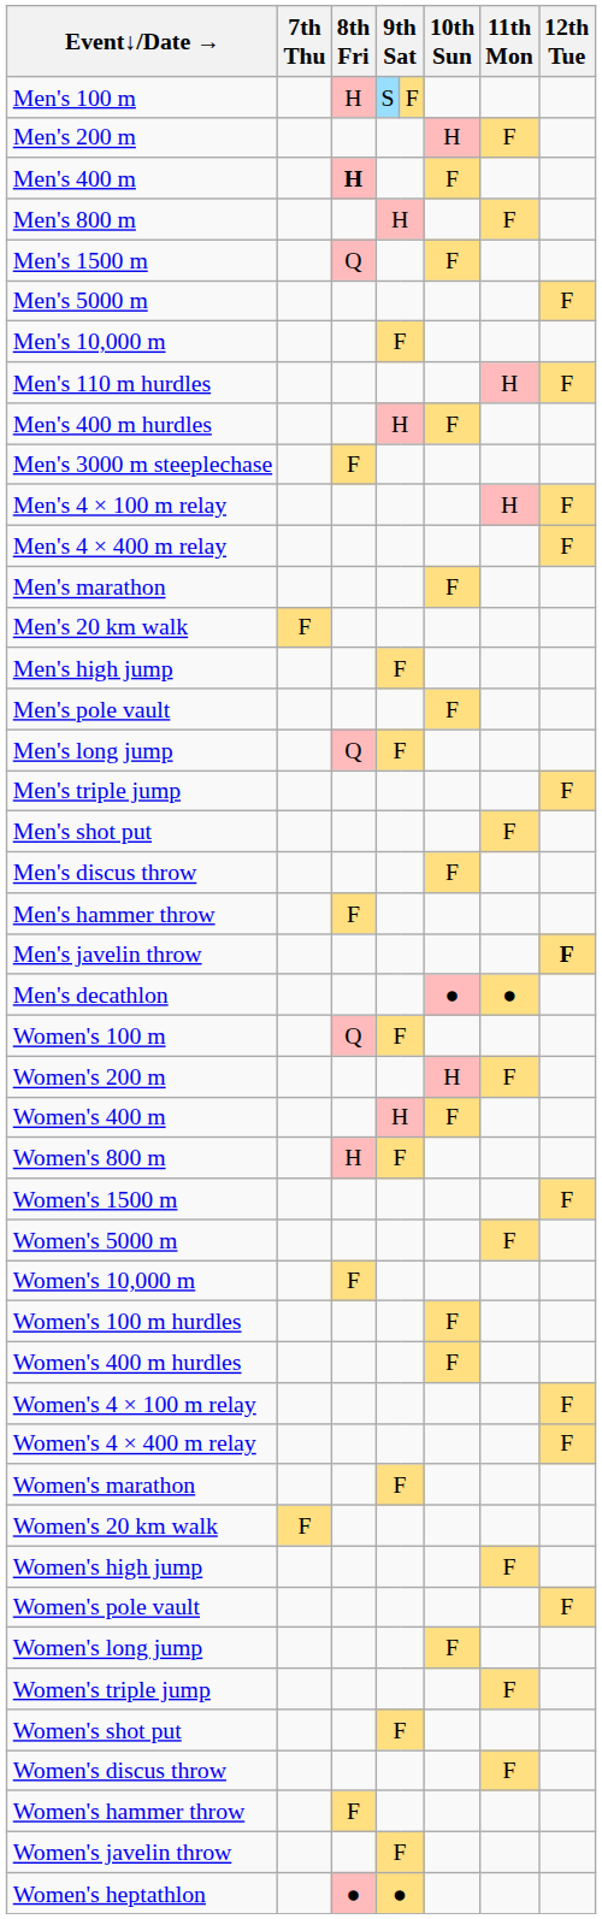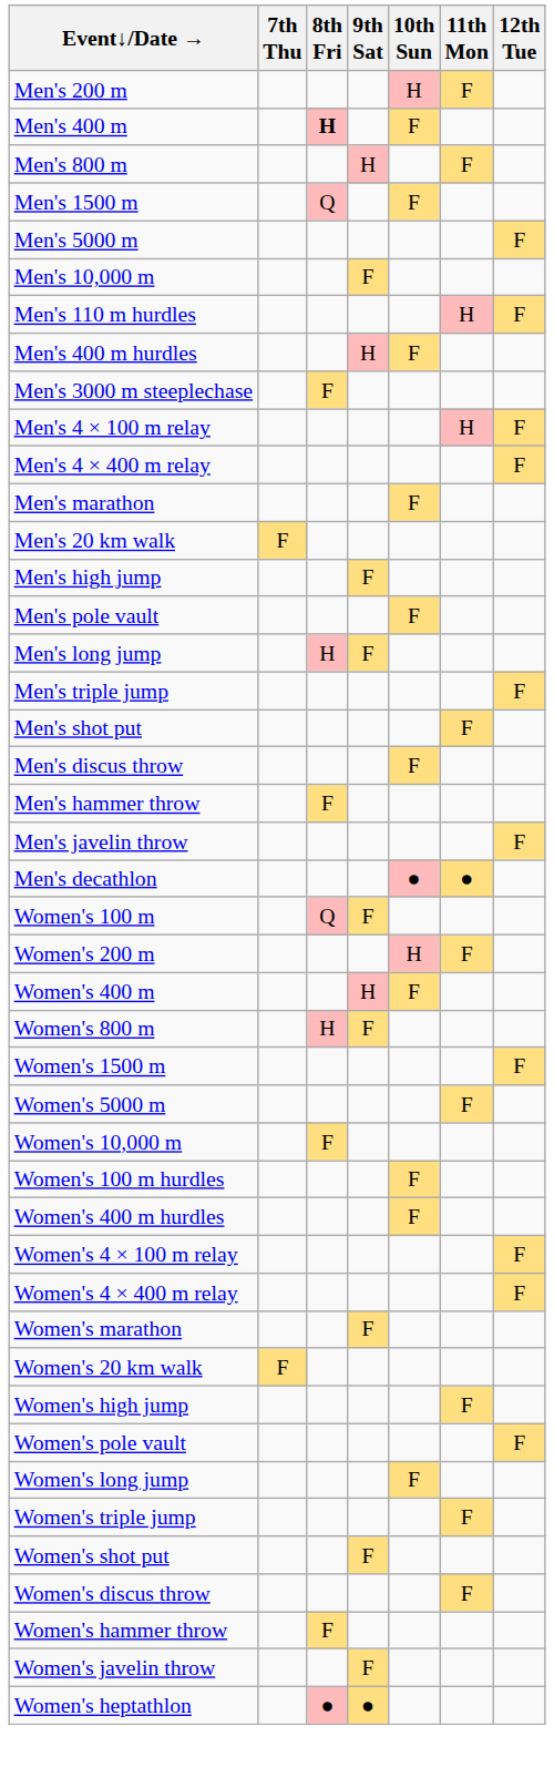- row: Men's 100 m | H | S | F
Men's long jump | 8th Fri: Q -> H
Men's javelin throw | 12th Tue: bold -> normal
